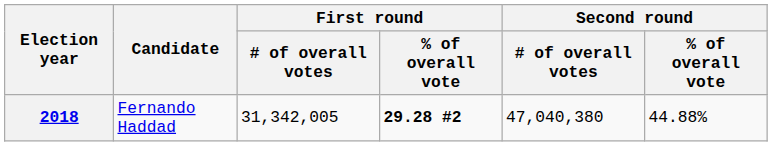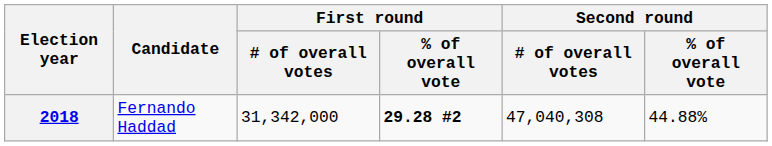2018 | First round / # of overall votes: 31,342,005 -> 31,342,000
2018 | Second round / # of overall votes: 47,040,380 -> 47,040,308
